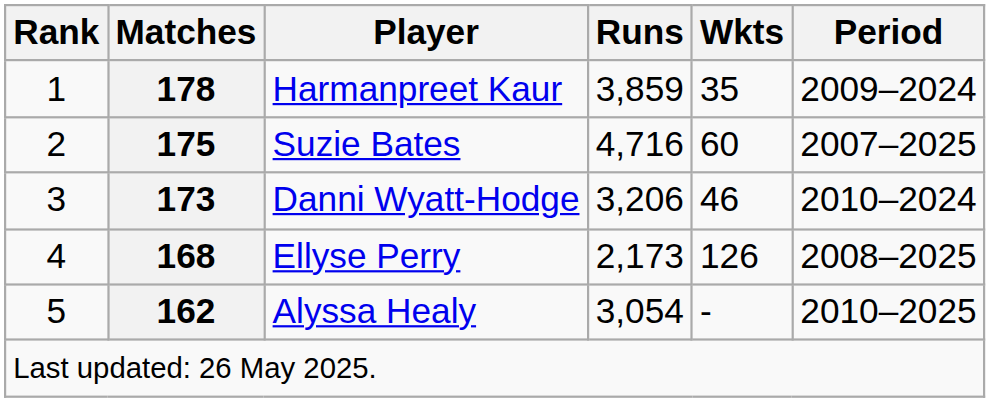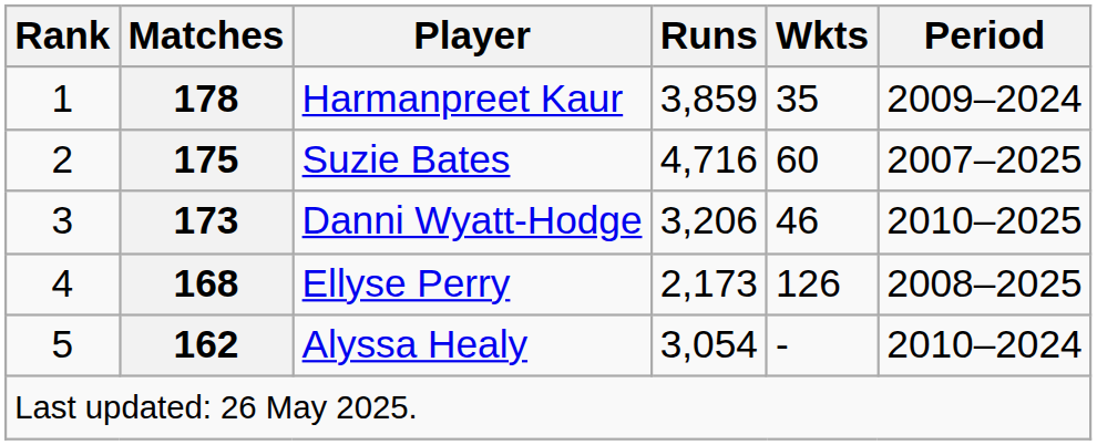Danni Wyatt-Hodge | Period: 2010–2024 -> 2010–2025
Alyssa Healy | Period: 2010–2025 -> 2010–2024
